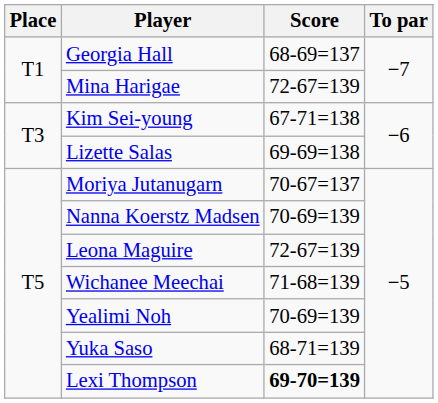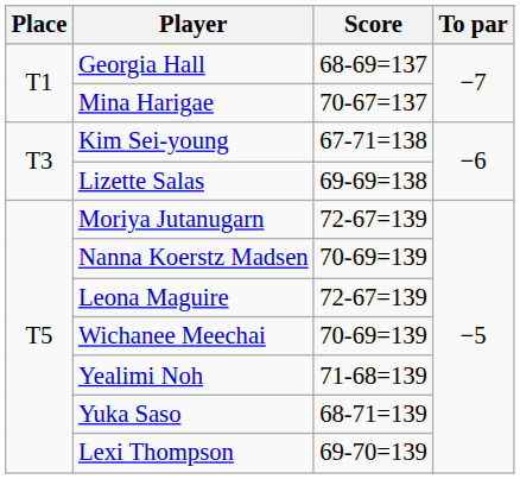Mina Harigae | Score: 72-67=139 -> 70-67=137
Moriya Jutanugarn | Score: 70-67=137 -> 72-67=139
Wichanee Meechai | Score: 71-68=139 -> 70-69=139
Yealimi Noh | Score: 70-69=139 -> 71-68=139
Lexi Thompson | Score: bold -> normal
